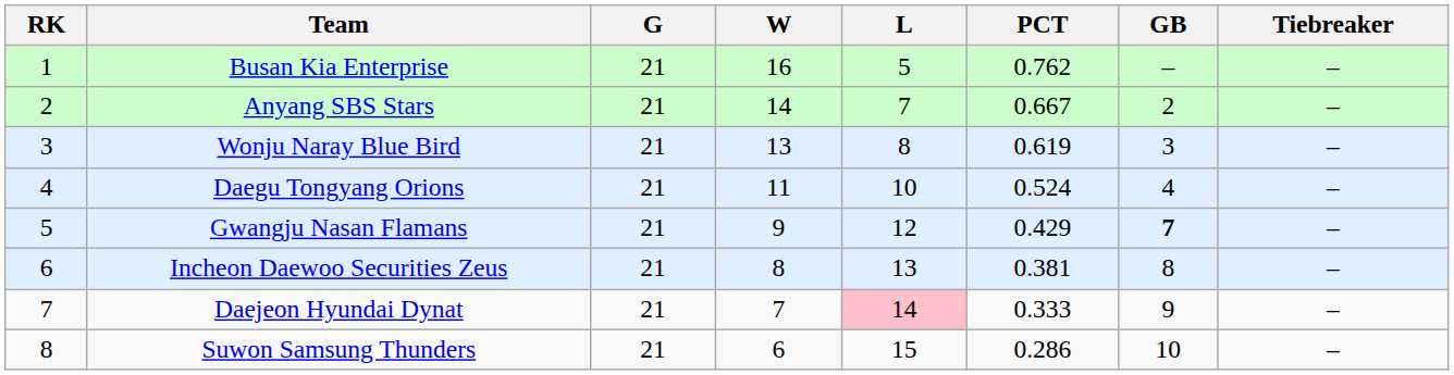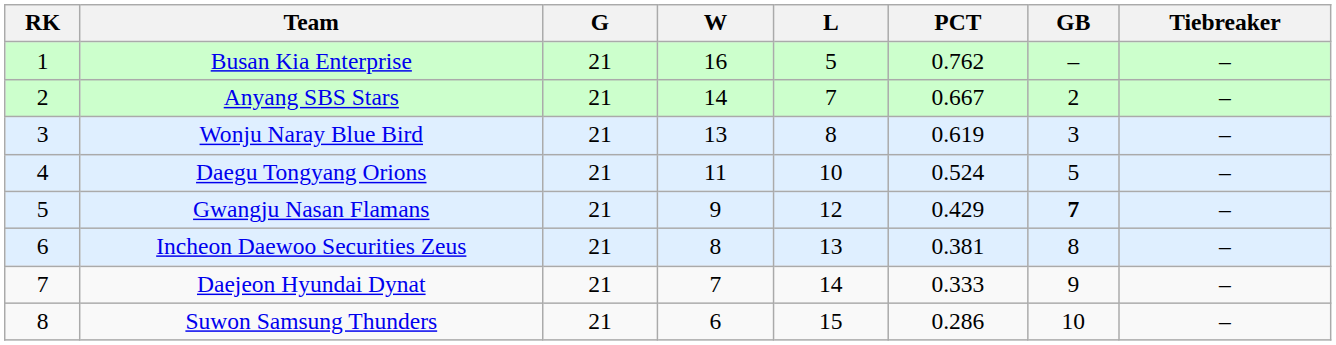Daegu Tongyang Orions | GB: 4 -> 5
Daejeon Hyundai Dynat | L: pink background -> no background
